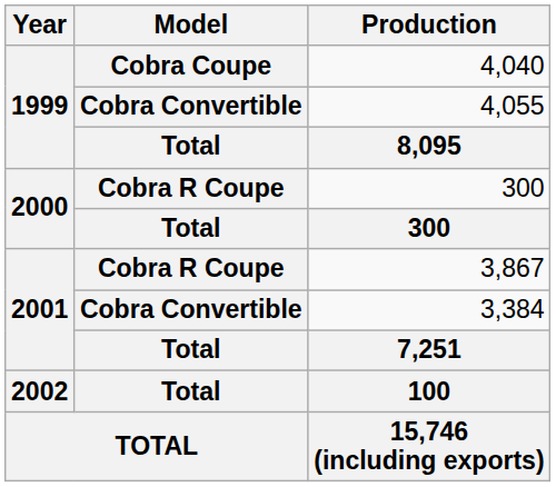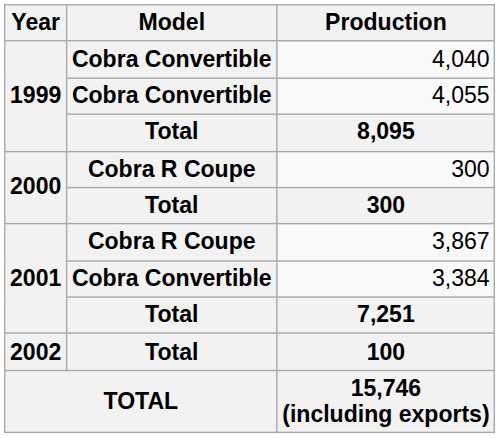4,040 | Model: Cobra Coupe -> Cobra Convertible
